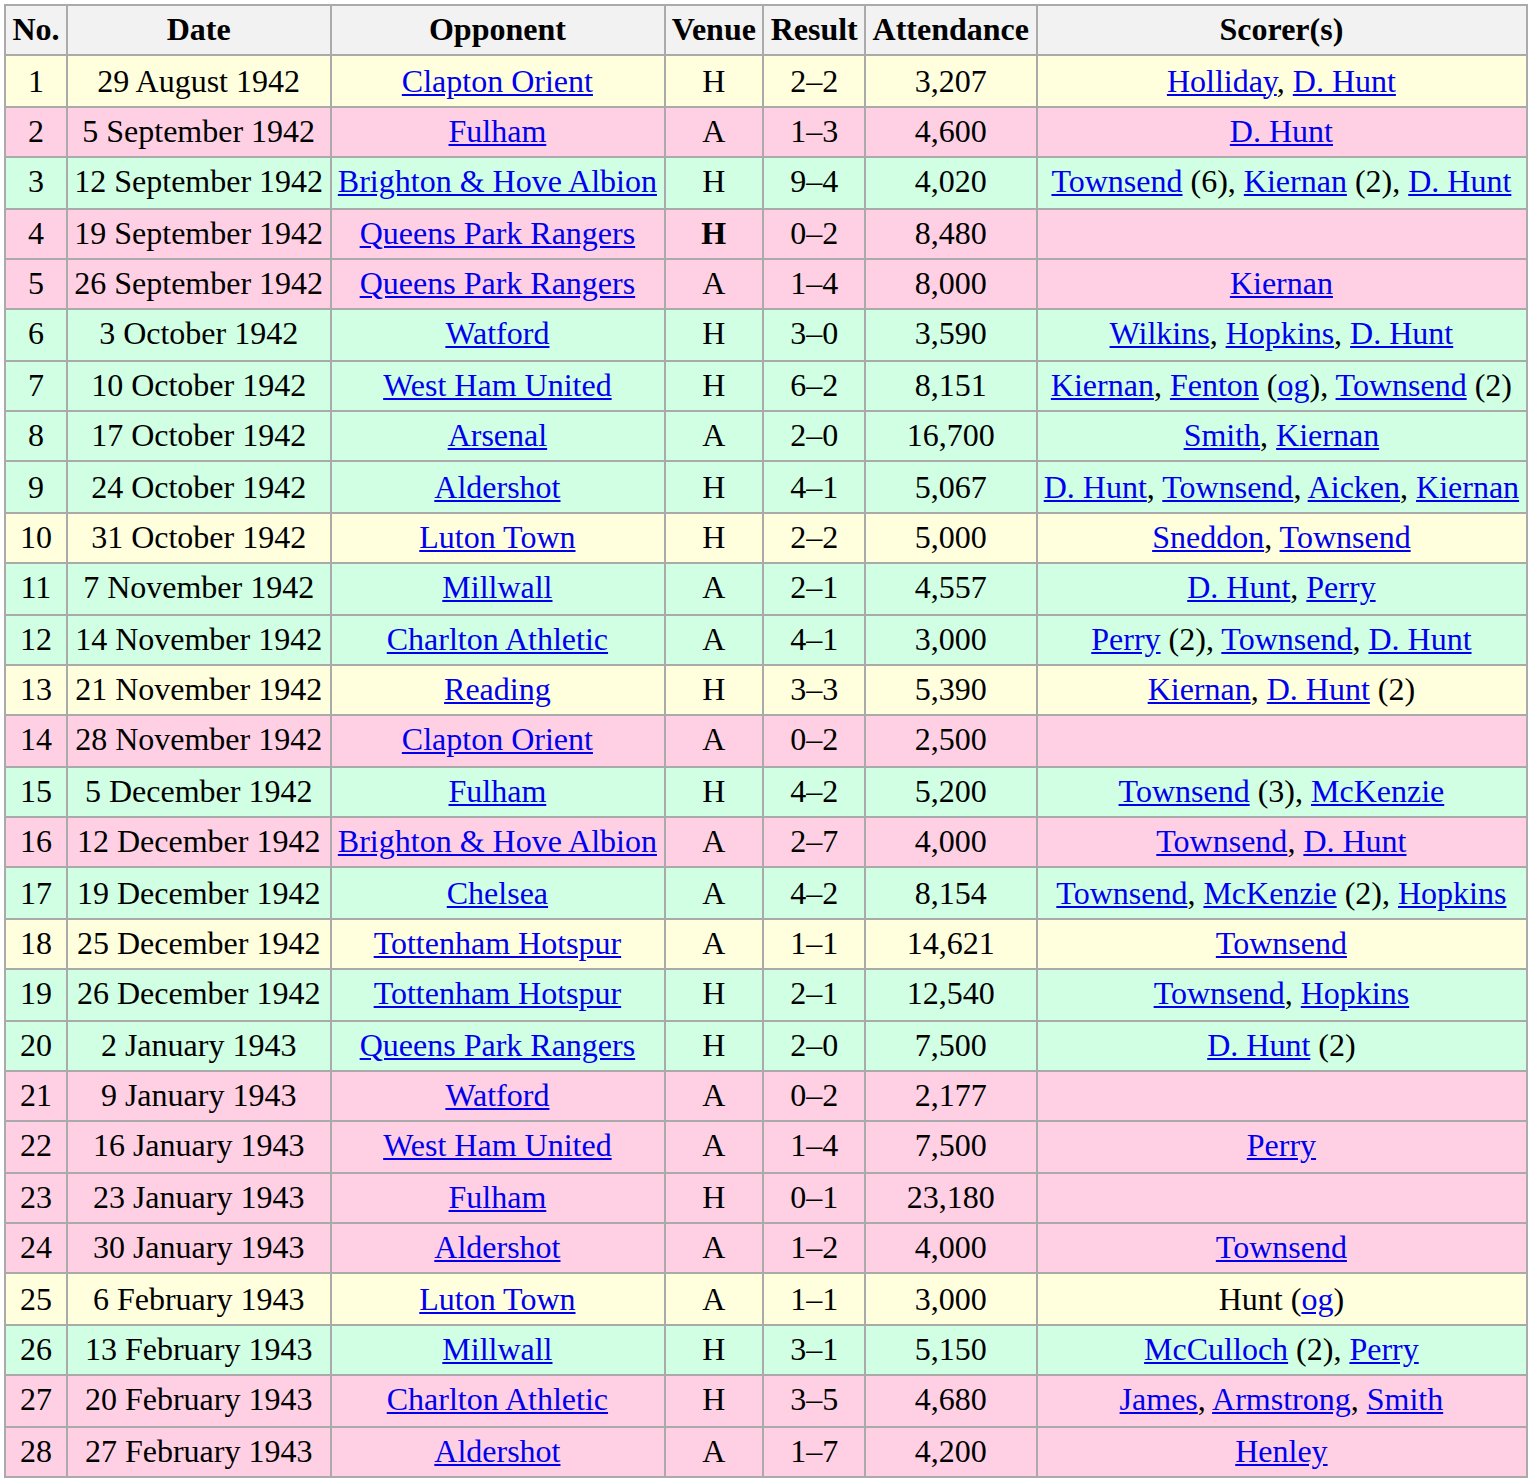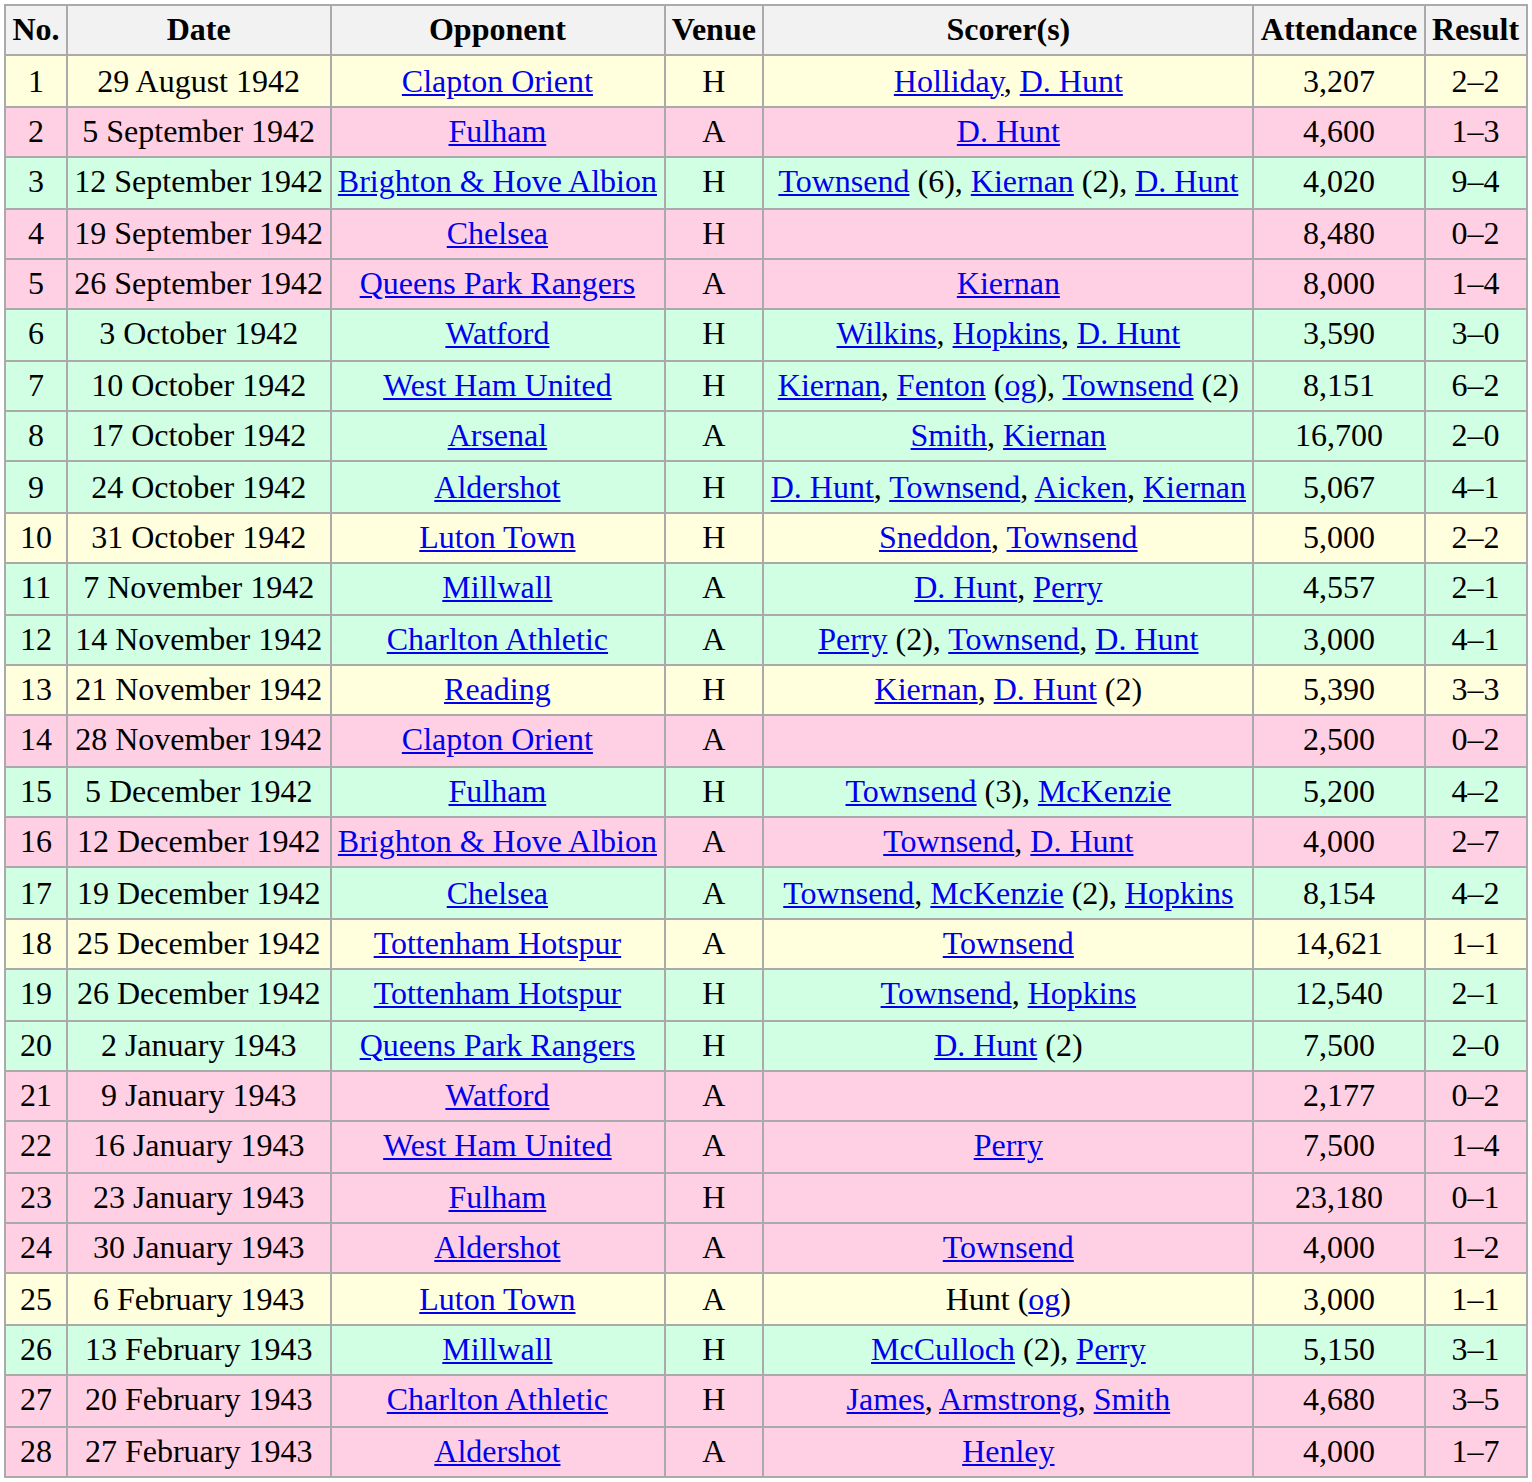columns swapped: Result <-> Scorer(s)
19 September 1942 | Opponent: Queens Park Rangers -> Chelsea
19 September 1942 | Venue: bold -> normal
27 February 1943 | Attendance: 4,200 -> 4,000
